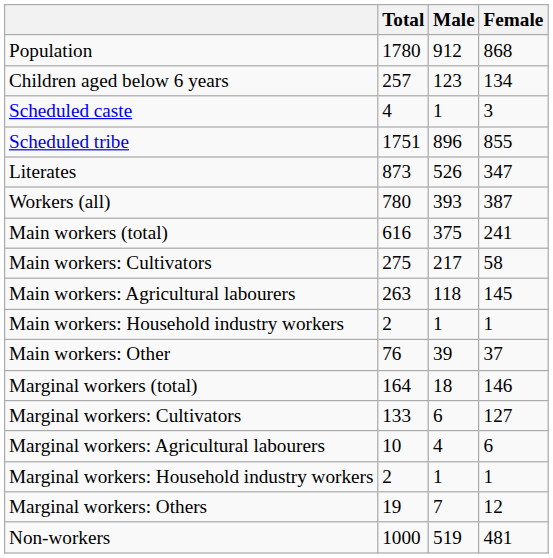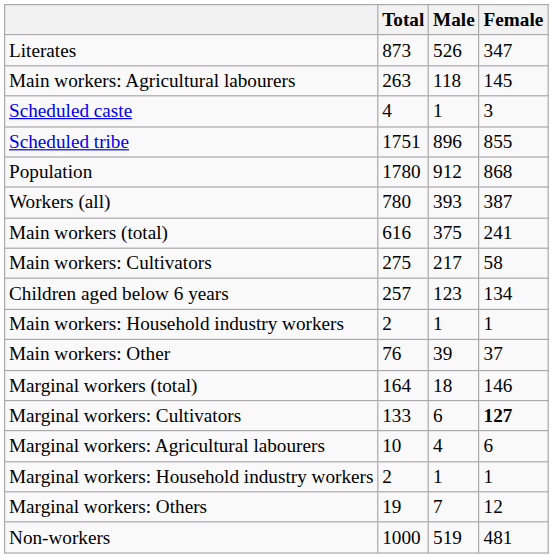rows swapped: Population <-> Literates
rows swapped: Children aged below 6 years <-> Main workers: Agricultural labourers
Marginal workers: Cultivators | Female: normal -> bold
